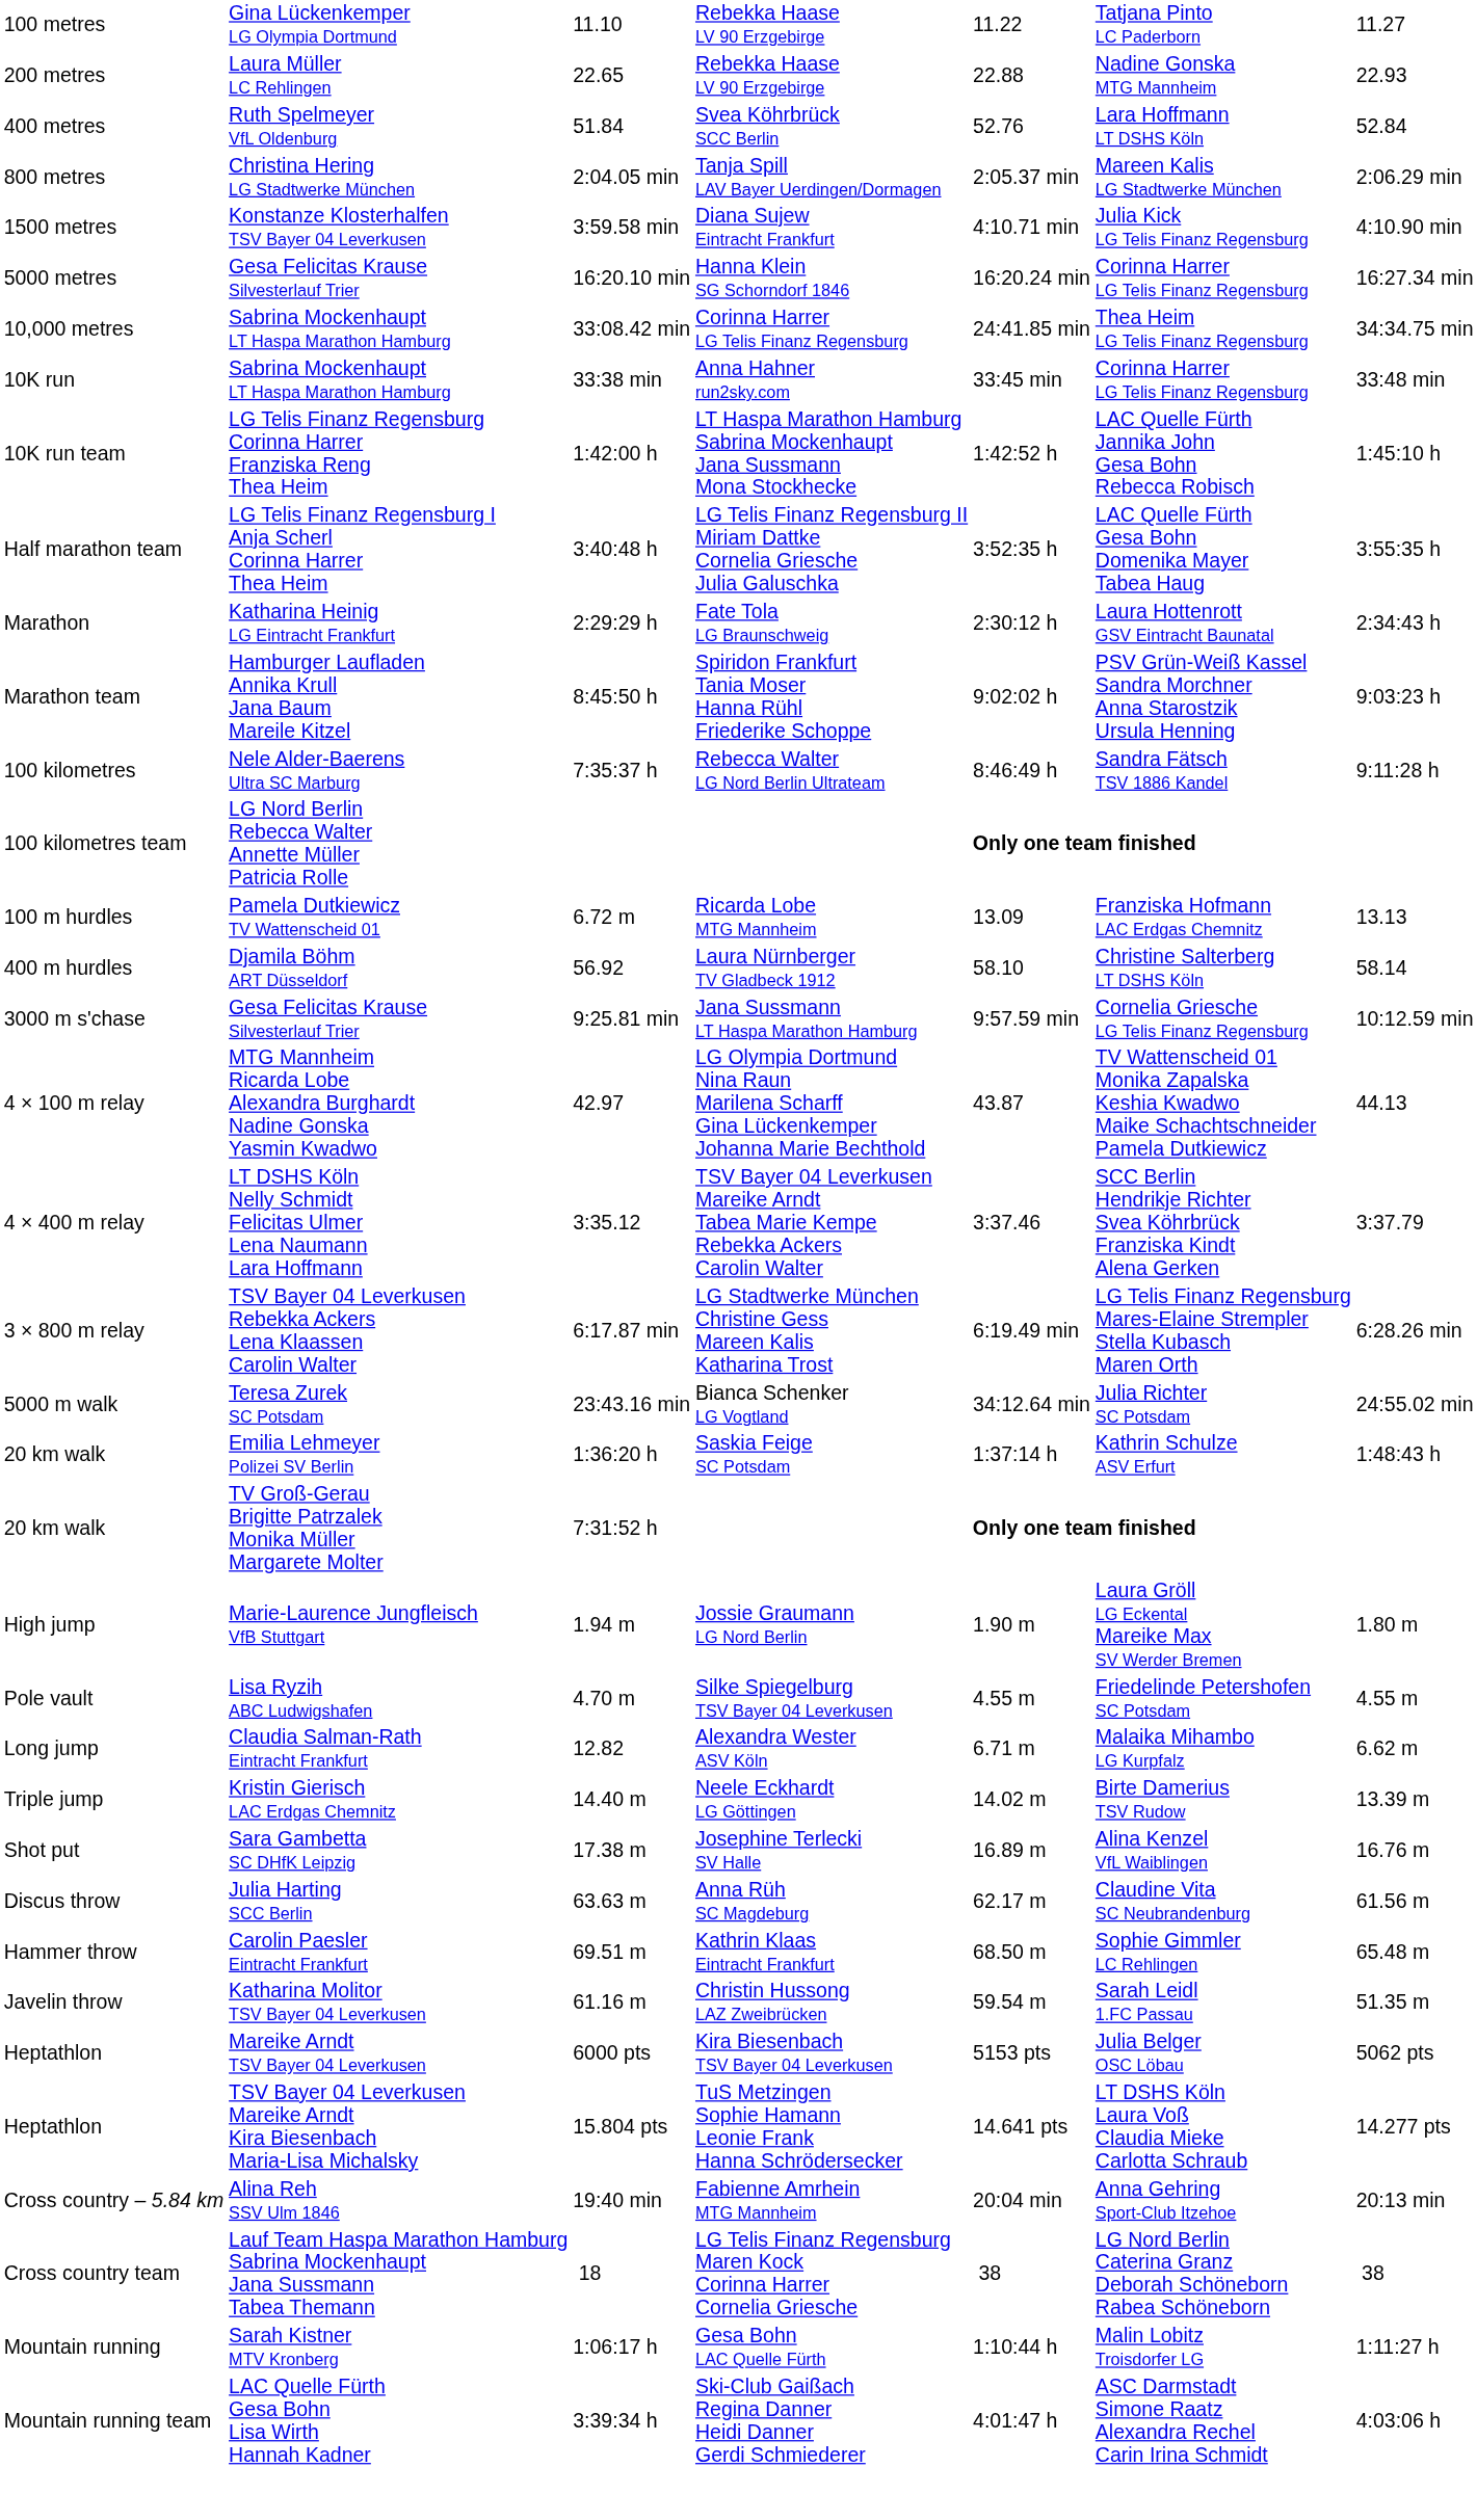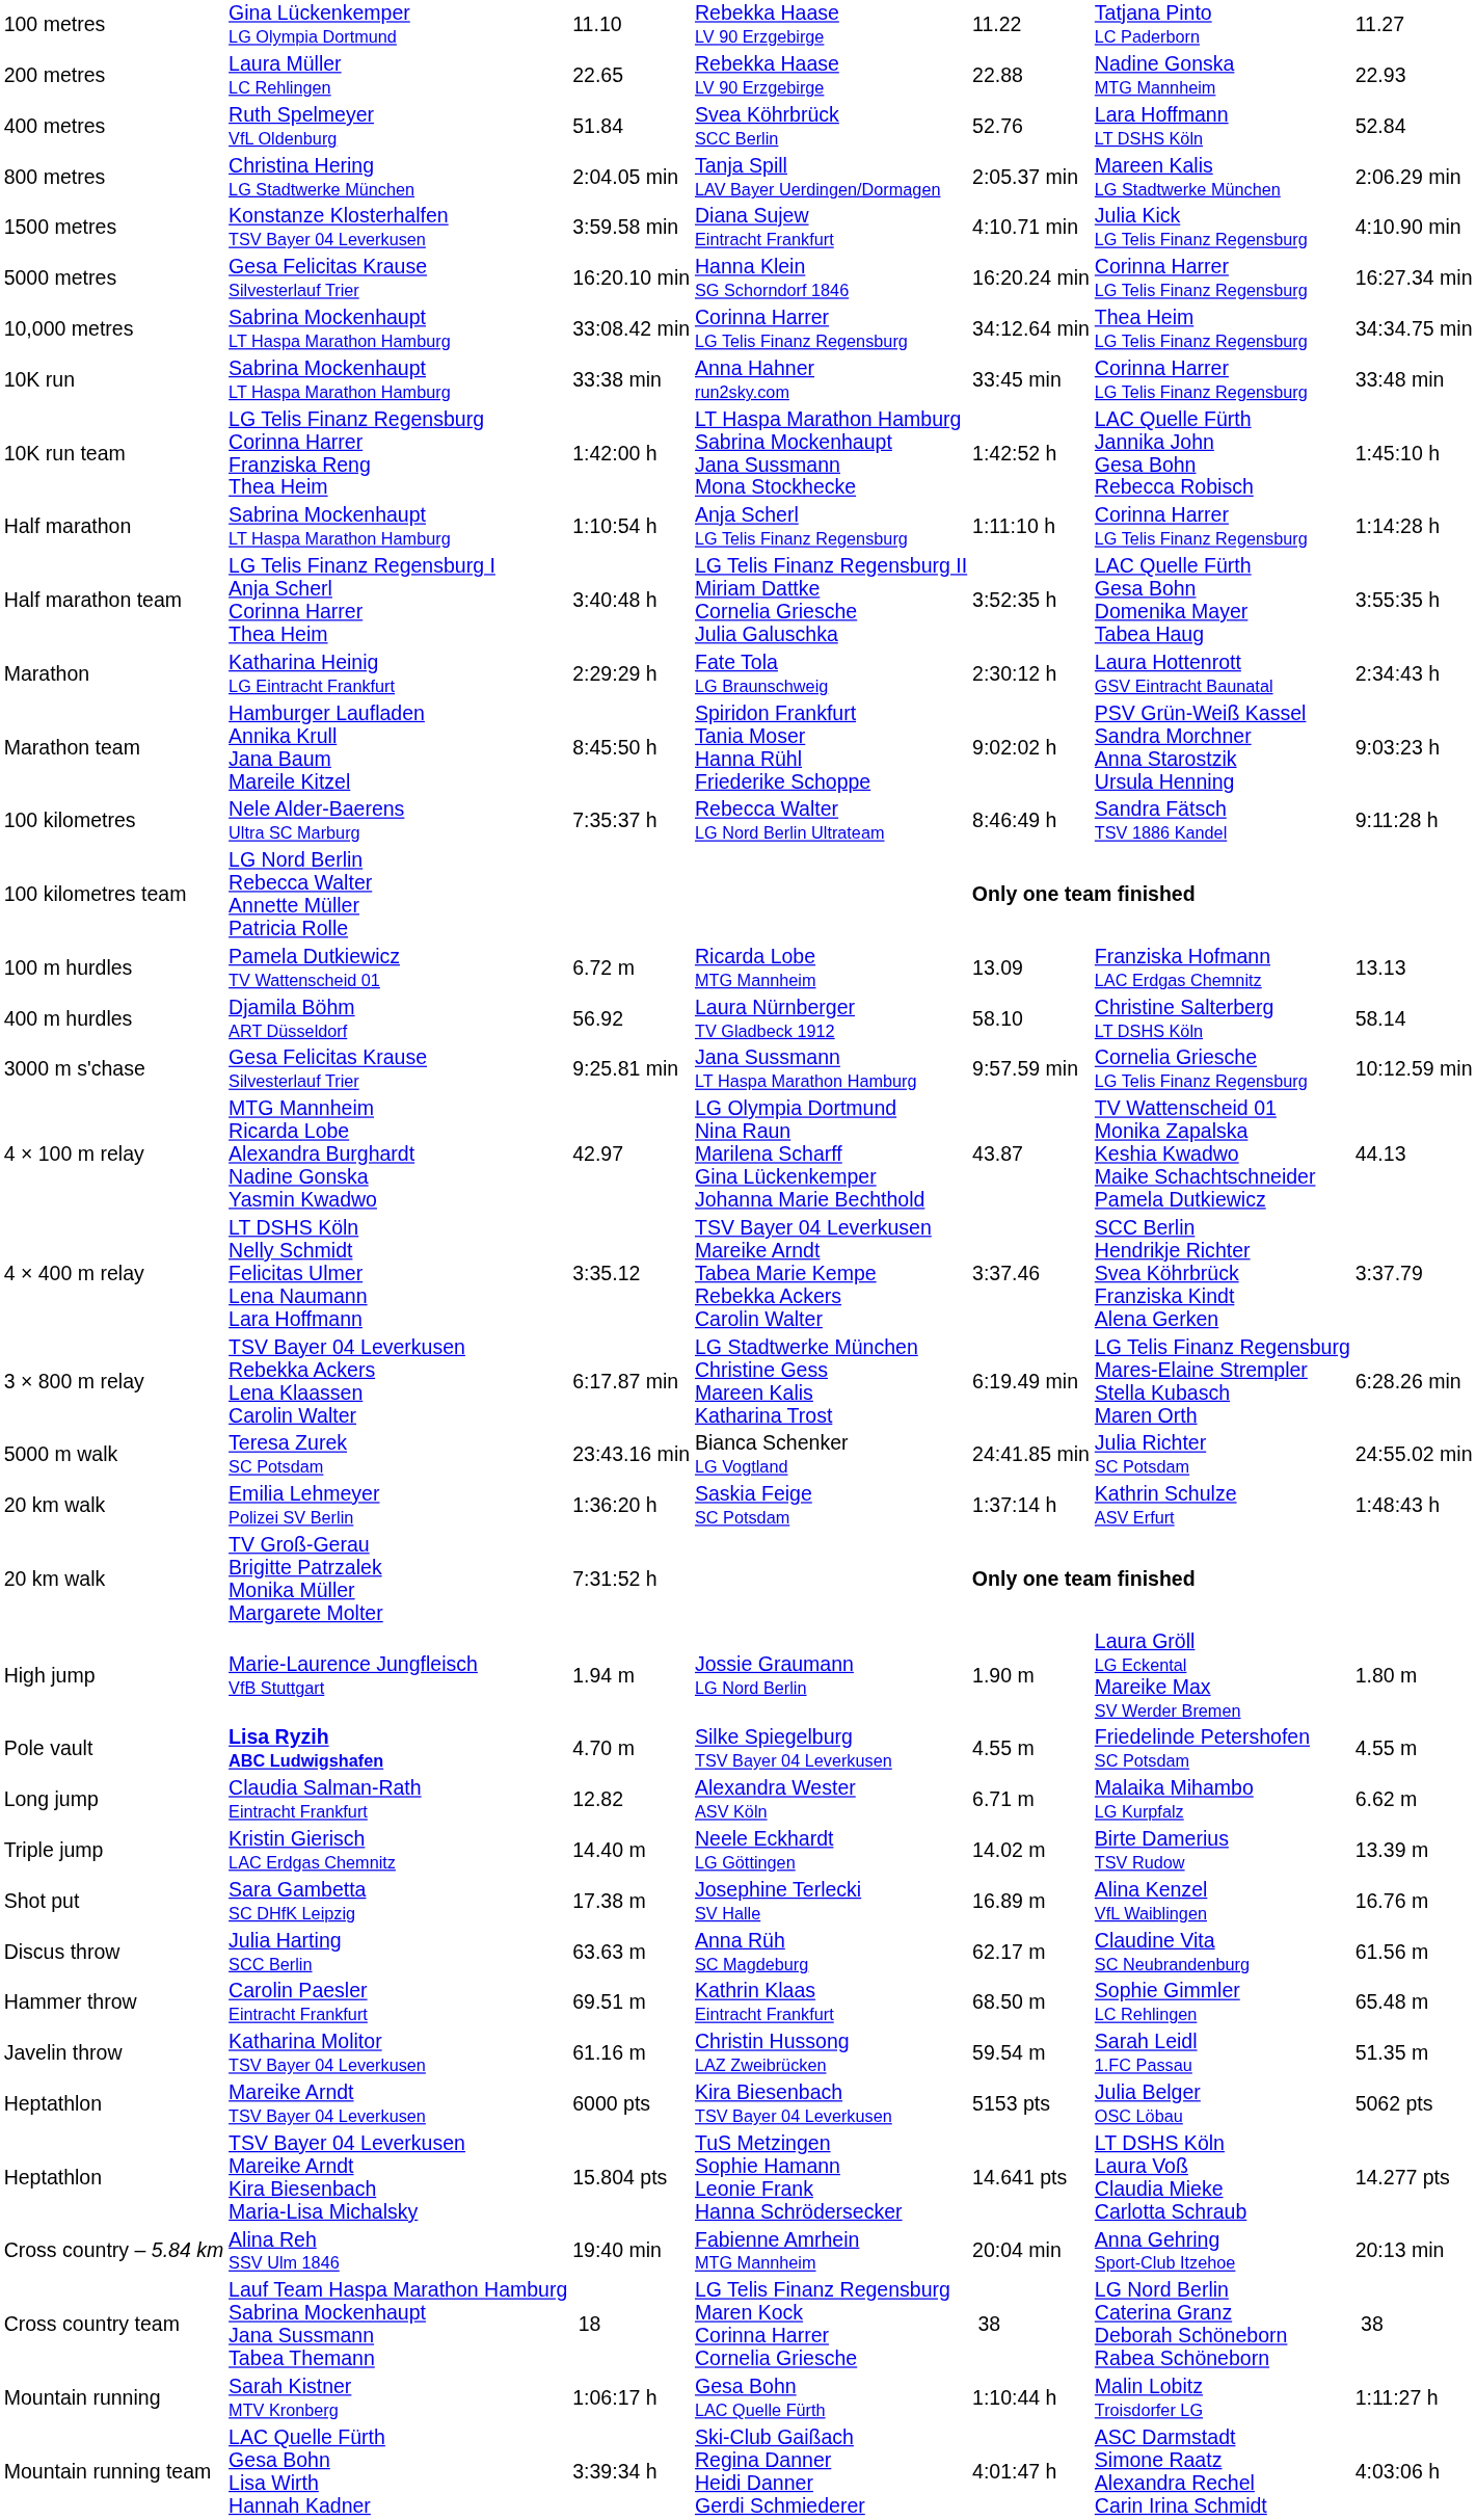10,000 metres | column 5: 24:41.85 min -> 34:12.64 min
+ row: Half marathon | Sabrina Mockenhaupt LT Haspa Marathon Hamburg | 1:10:54 h | Anja Scherl LG Telis Finanz Regensburg | 1:11:10 h | Corinna Harrer LG Telis Finanz Regensburg | 1:14:28 h
5000 m walk | column 5: 34:12.64 min -> 24:41.85 min
Pole vault | column 2: normal -> bold
